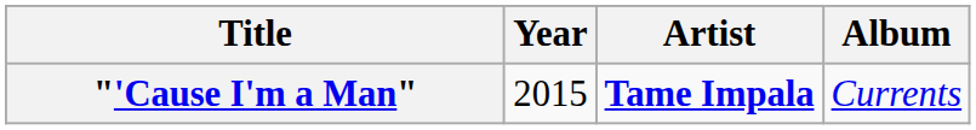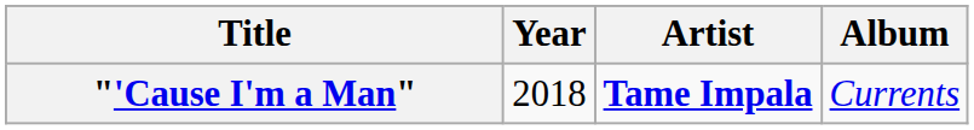"'Cause I'm a Man" | Year: 2015 -> 2018
